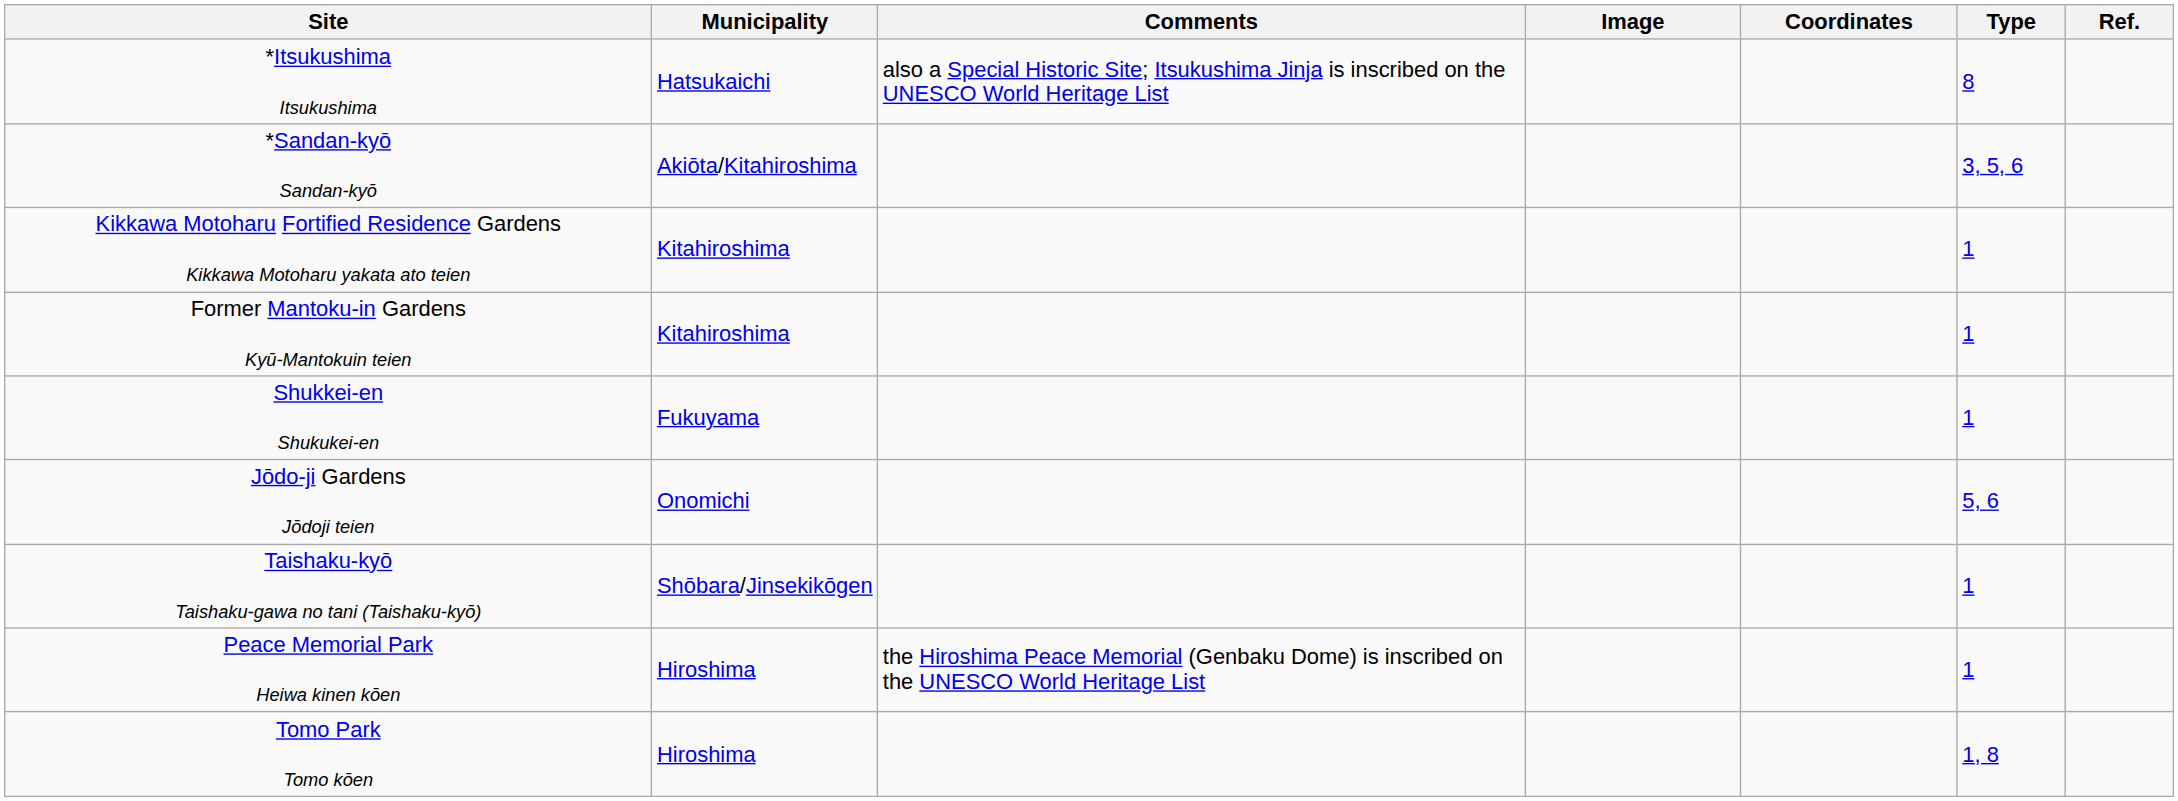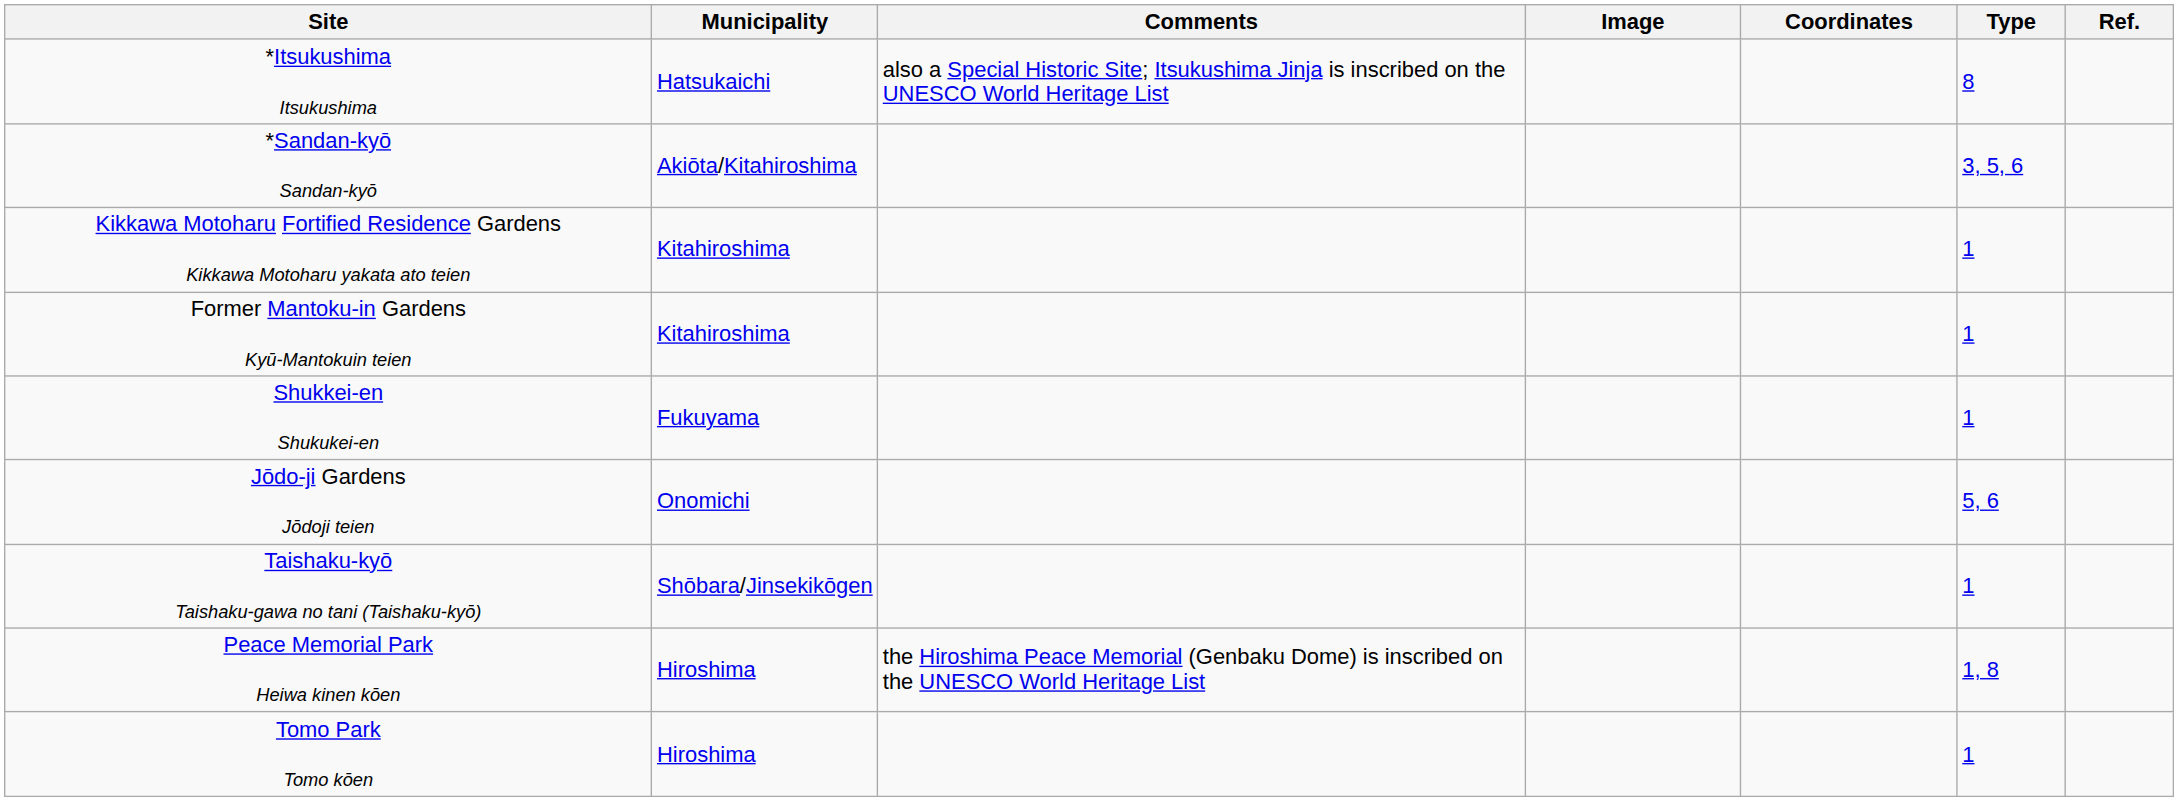Peace Memorial Park Heiwa kinen kōen | Type: 1 -> 1, 8
Tomo Park Tomo kōen | Type: 1, 8 -> 1
